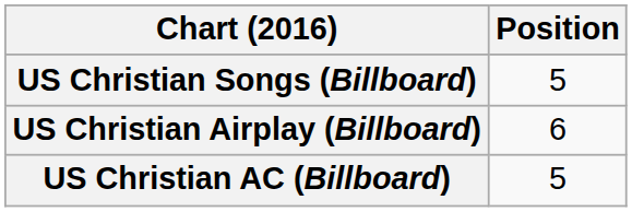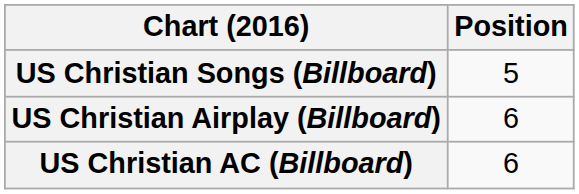US Christian AC (Billboard) | Position: 5 -> 6
